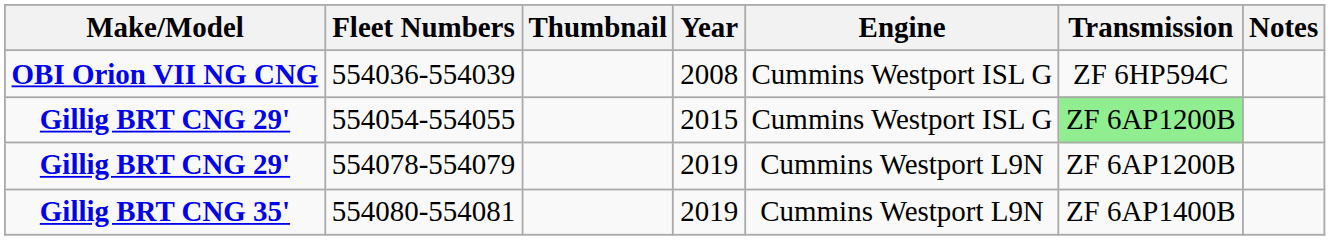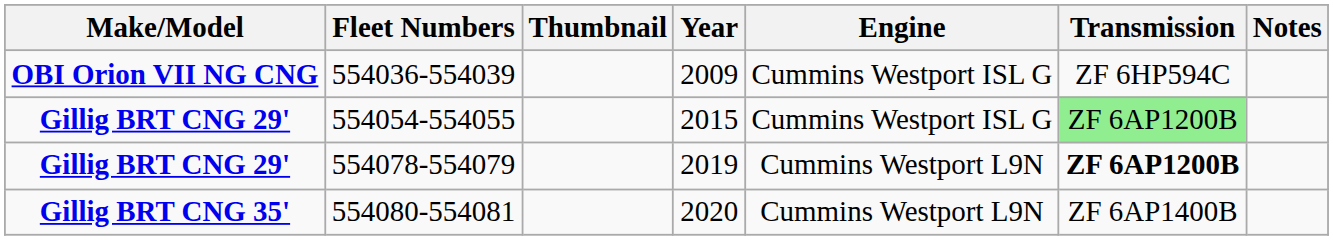554036-554039 | Year: 2008 -> 2009
554078-554079 | Transmission: normal -> bold
554080-554081 | Year: 2019 -> 2020
